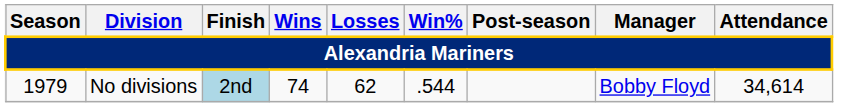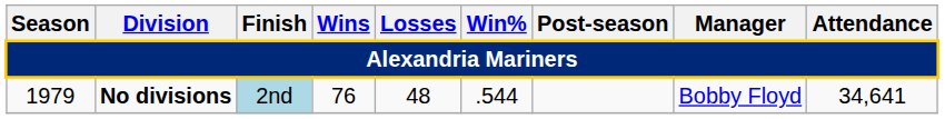1979 | Division: normal -> bold
1979 | Wins: 74 -> 76
1979 | Losses: 62 -> 48
1979 | Attendance: 34,614 -> 34,641
